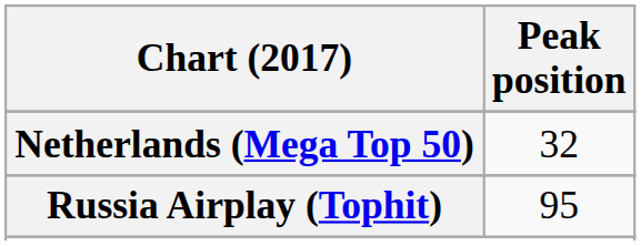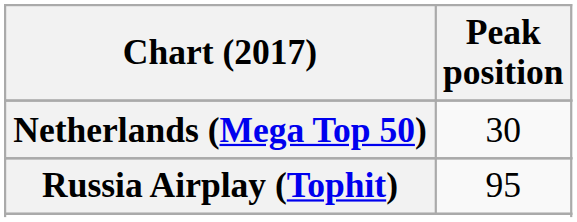Netherlands (Mega Top 50) | Peak position: 32 -> 30
